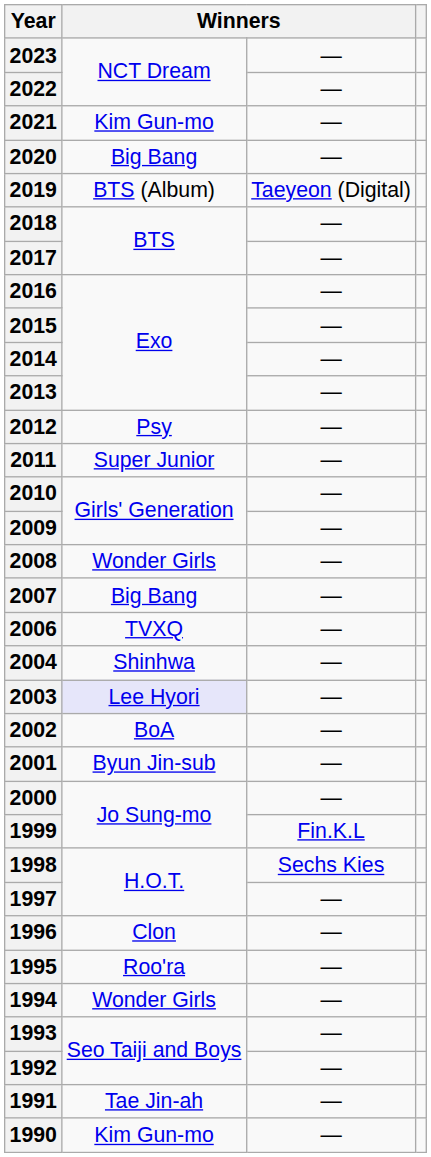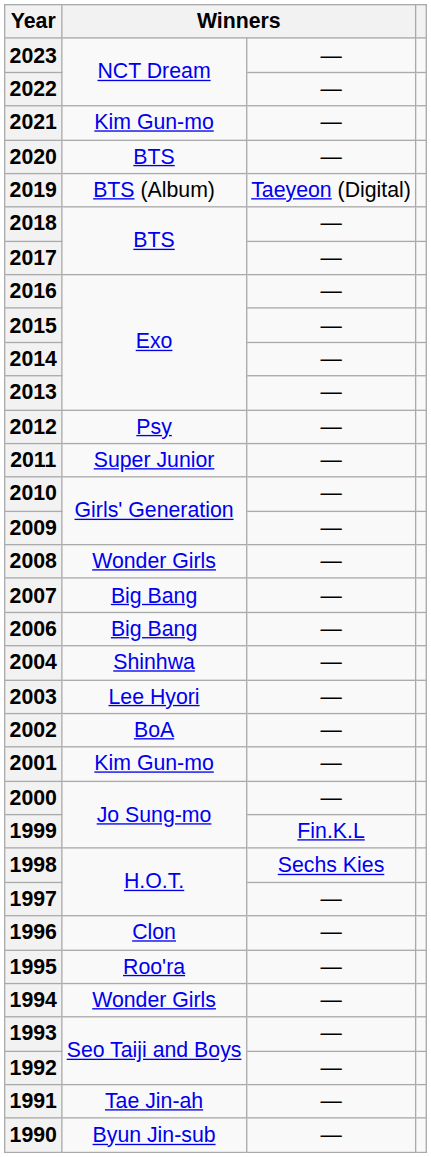2020 | column 2: Big Bang -> BTS
2006 | column 2: TVXQ -> Big Bang
2003 | column 2: lavender background -> no background
2001 | column 2: Byun Jin-sub -> Kim Gun-mo
1990 | column 2: Kim Gun-mo -> Byun Jin-sub
